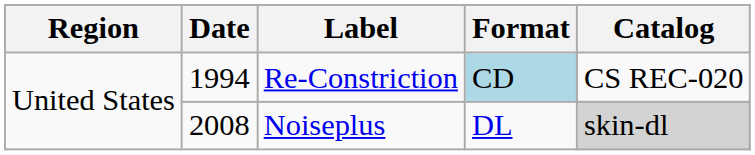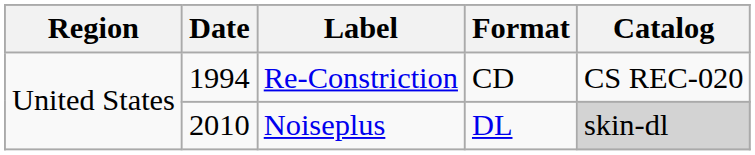Re-Constriction | Format: lightblue background -> no background
Noiseplus | Date: 2008 -> 2010
